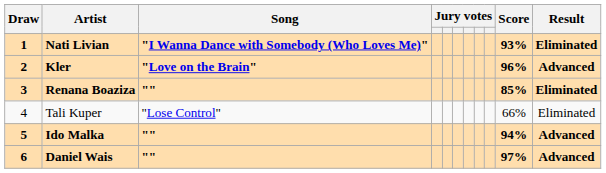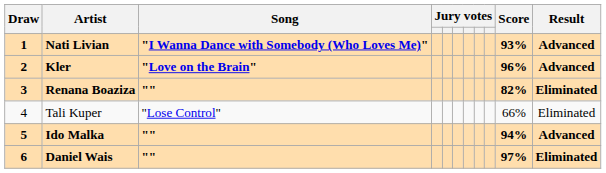Nati Livian | Result: Eliminated -> Advanced
Renana Boaziza | Score: 85% -> 82%
Daniel Wais | Result: Advanced -> Eliminated
